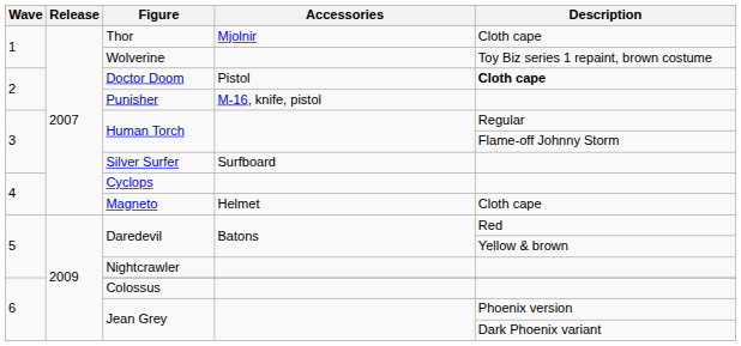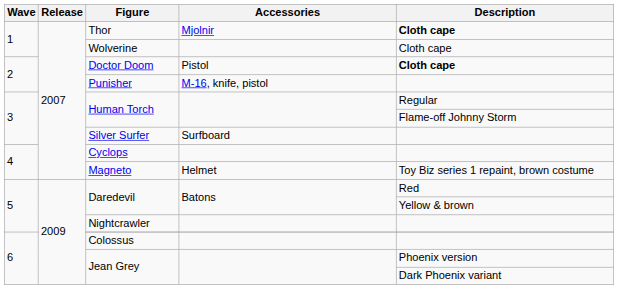Thor | Description: normal -> bold
Wolverine | Description: Toy Biz series 1 repaint, brown costume -> Cloth cape
Magneto | Description: Cloth cape -> Toy Biz series 1 repaint, brown costume
